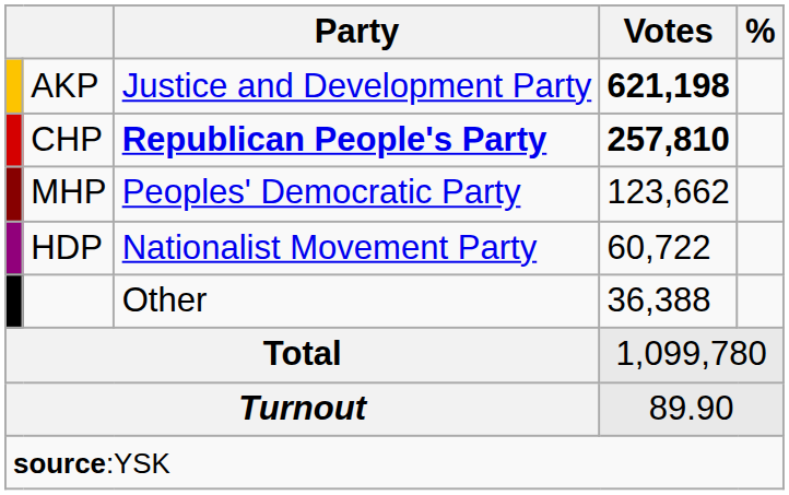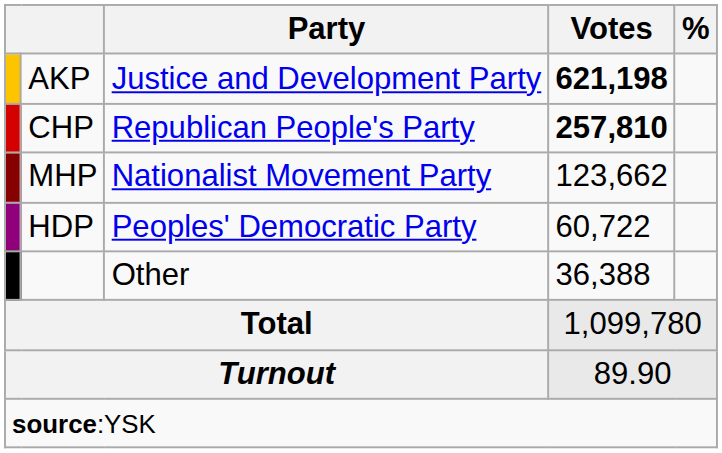CHP | Party: bold -> normal
MHP | Party: Peoples' Democratic Party -> Nationalist Movement Party
HDP | Party: Nationalist Movement Party -> Peoples' Democratic Party
